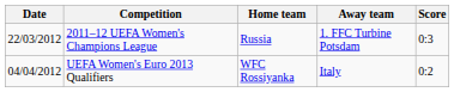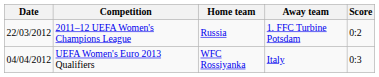2011–12 UEFA Women's Champions League | Score: 0:3 -> 0:2
UEFA Women's Euro 2013 Qualifiers | Score: 0:2 -> 0:3
